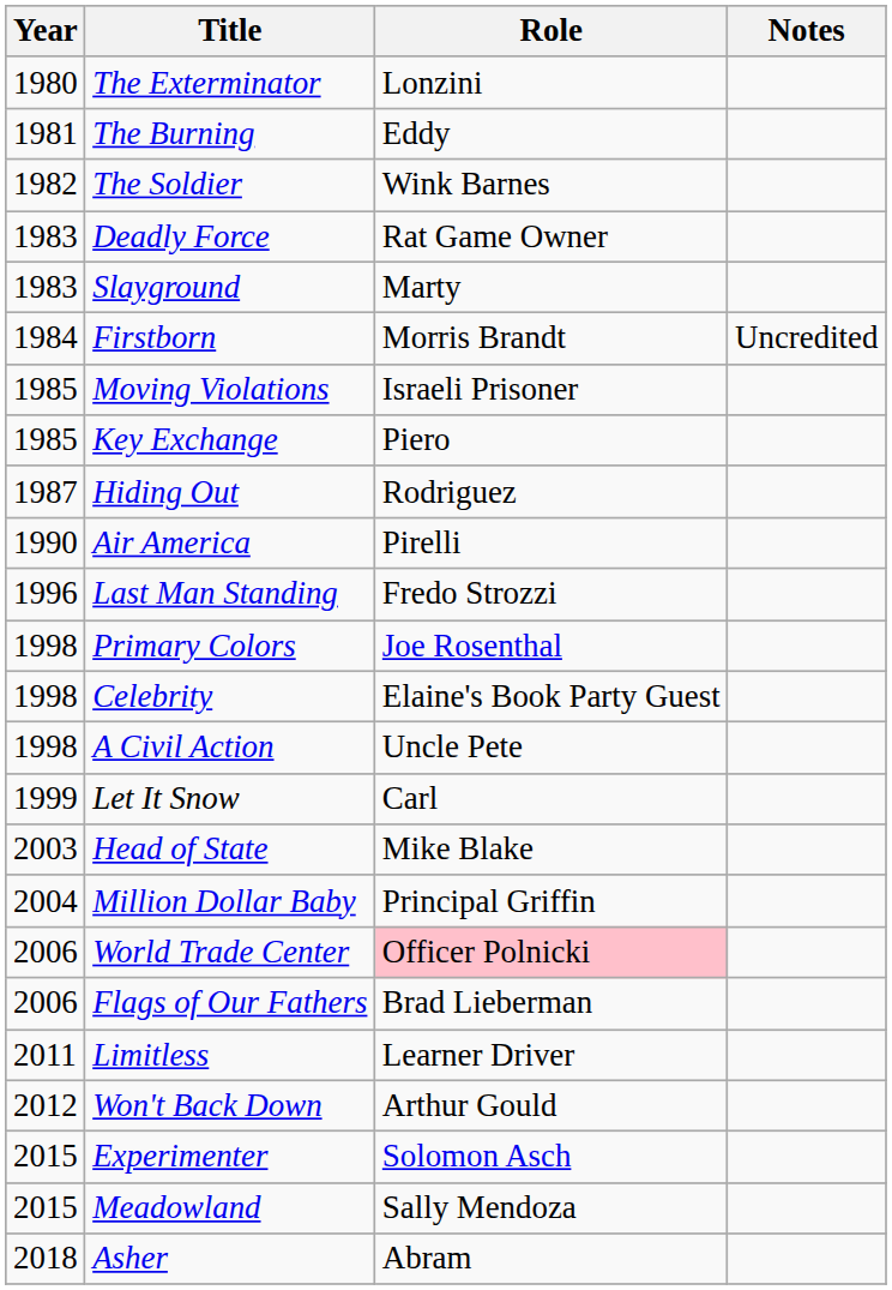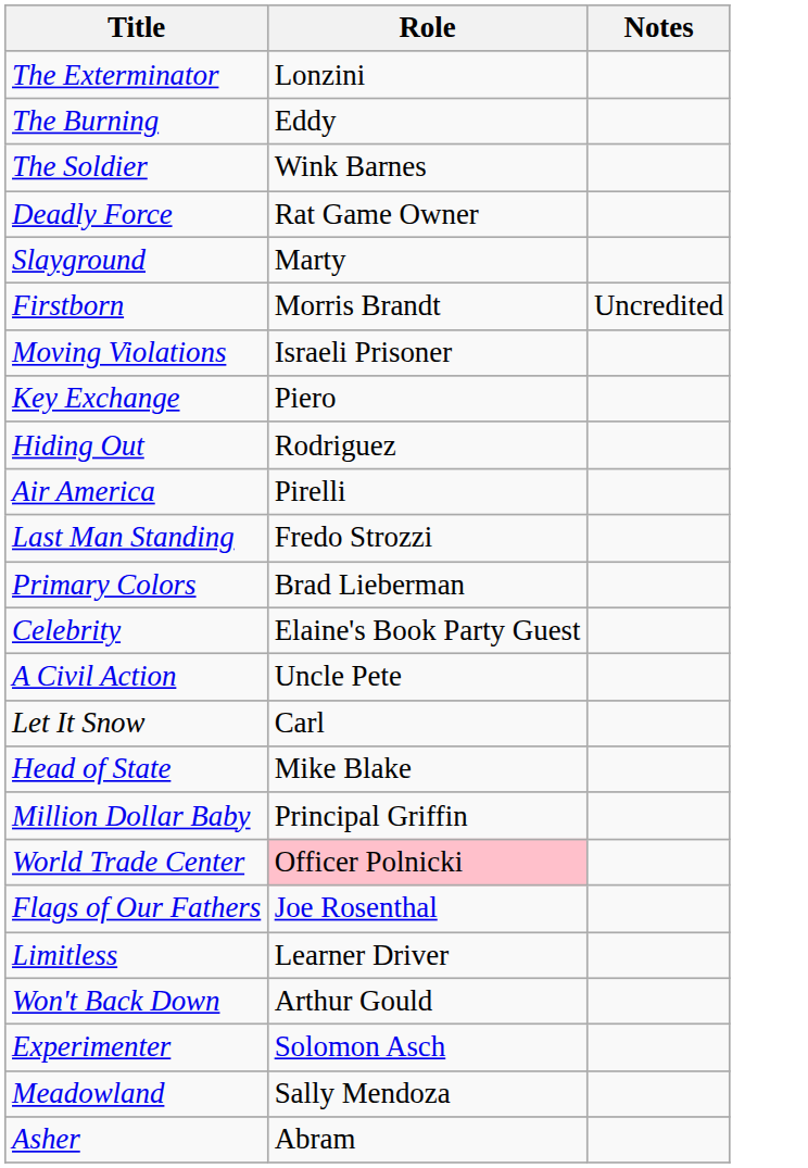- column: Year | 1980 | 1981 | 1982 | 1983 | 1983 | 1984 | 1985 | 1985 | 1987 | 1990 | 1996 | 1998 | 1998 | 1998 | 1999 | 2003 | 2004 | 2006 | 2006 | 2011 | 2012 | 2015 | 2015 | 2018
Primary Colors | Role: Joe Rosenthal -> Brad Lieberman
Flags of Our Fathers | Role: Brad Lieberman -> Joe Rosenthal
